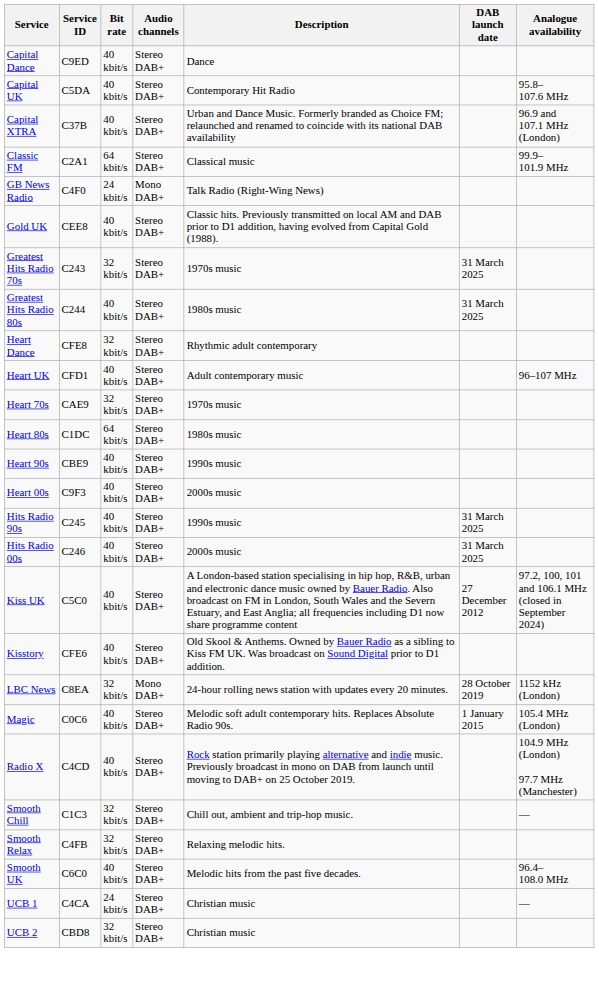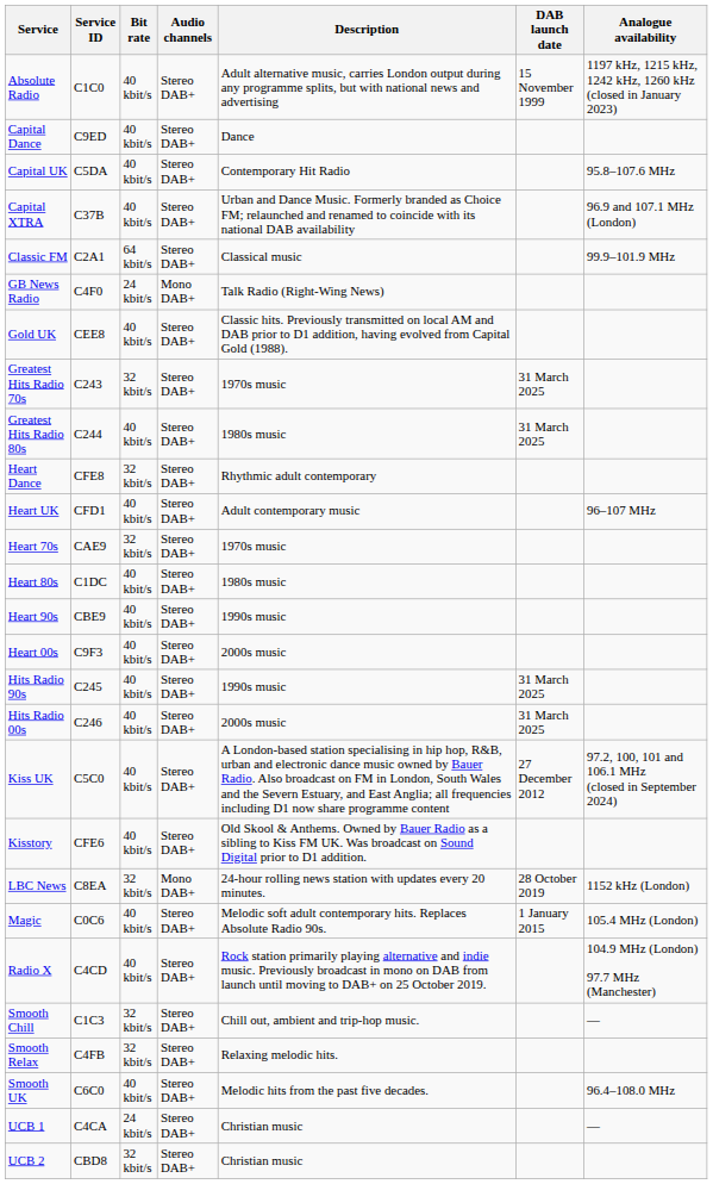+ row: Absolute Radio | C1C0 | 40 kbit/s | Stereo DAB+ | Adult alternative music, carries London output during any programme splits, but with national news and advertising | 15 November 1999 | 1197 kHz, 1215 kHz, 1242 kHz, 1260 kHz (closed in January 2023)
Heart 80s | Bit rate: 64 kbit/s -> 40 kbit/s
